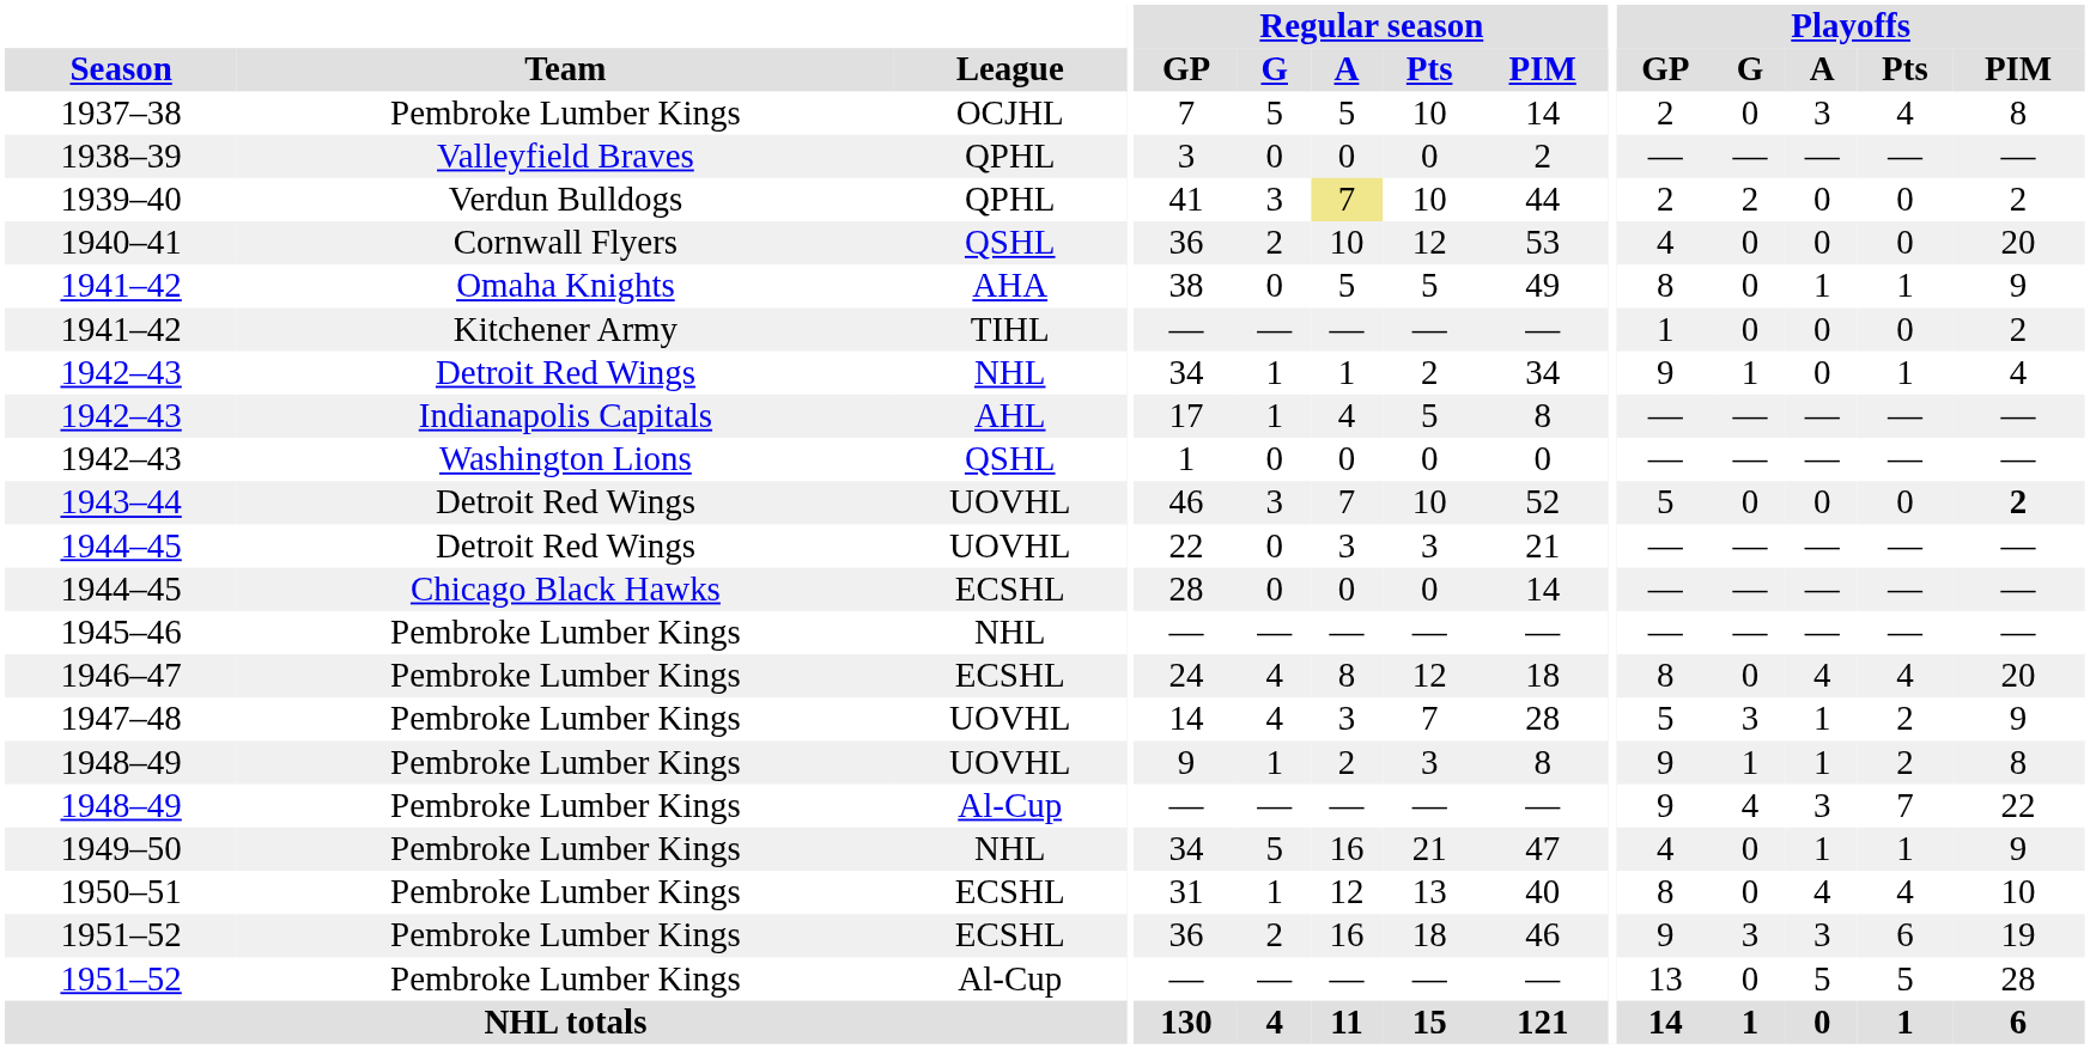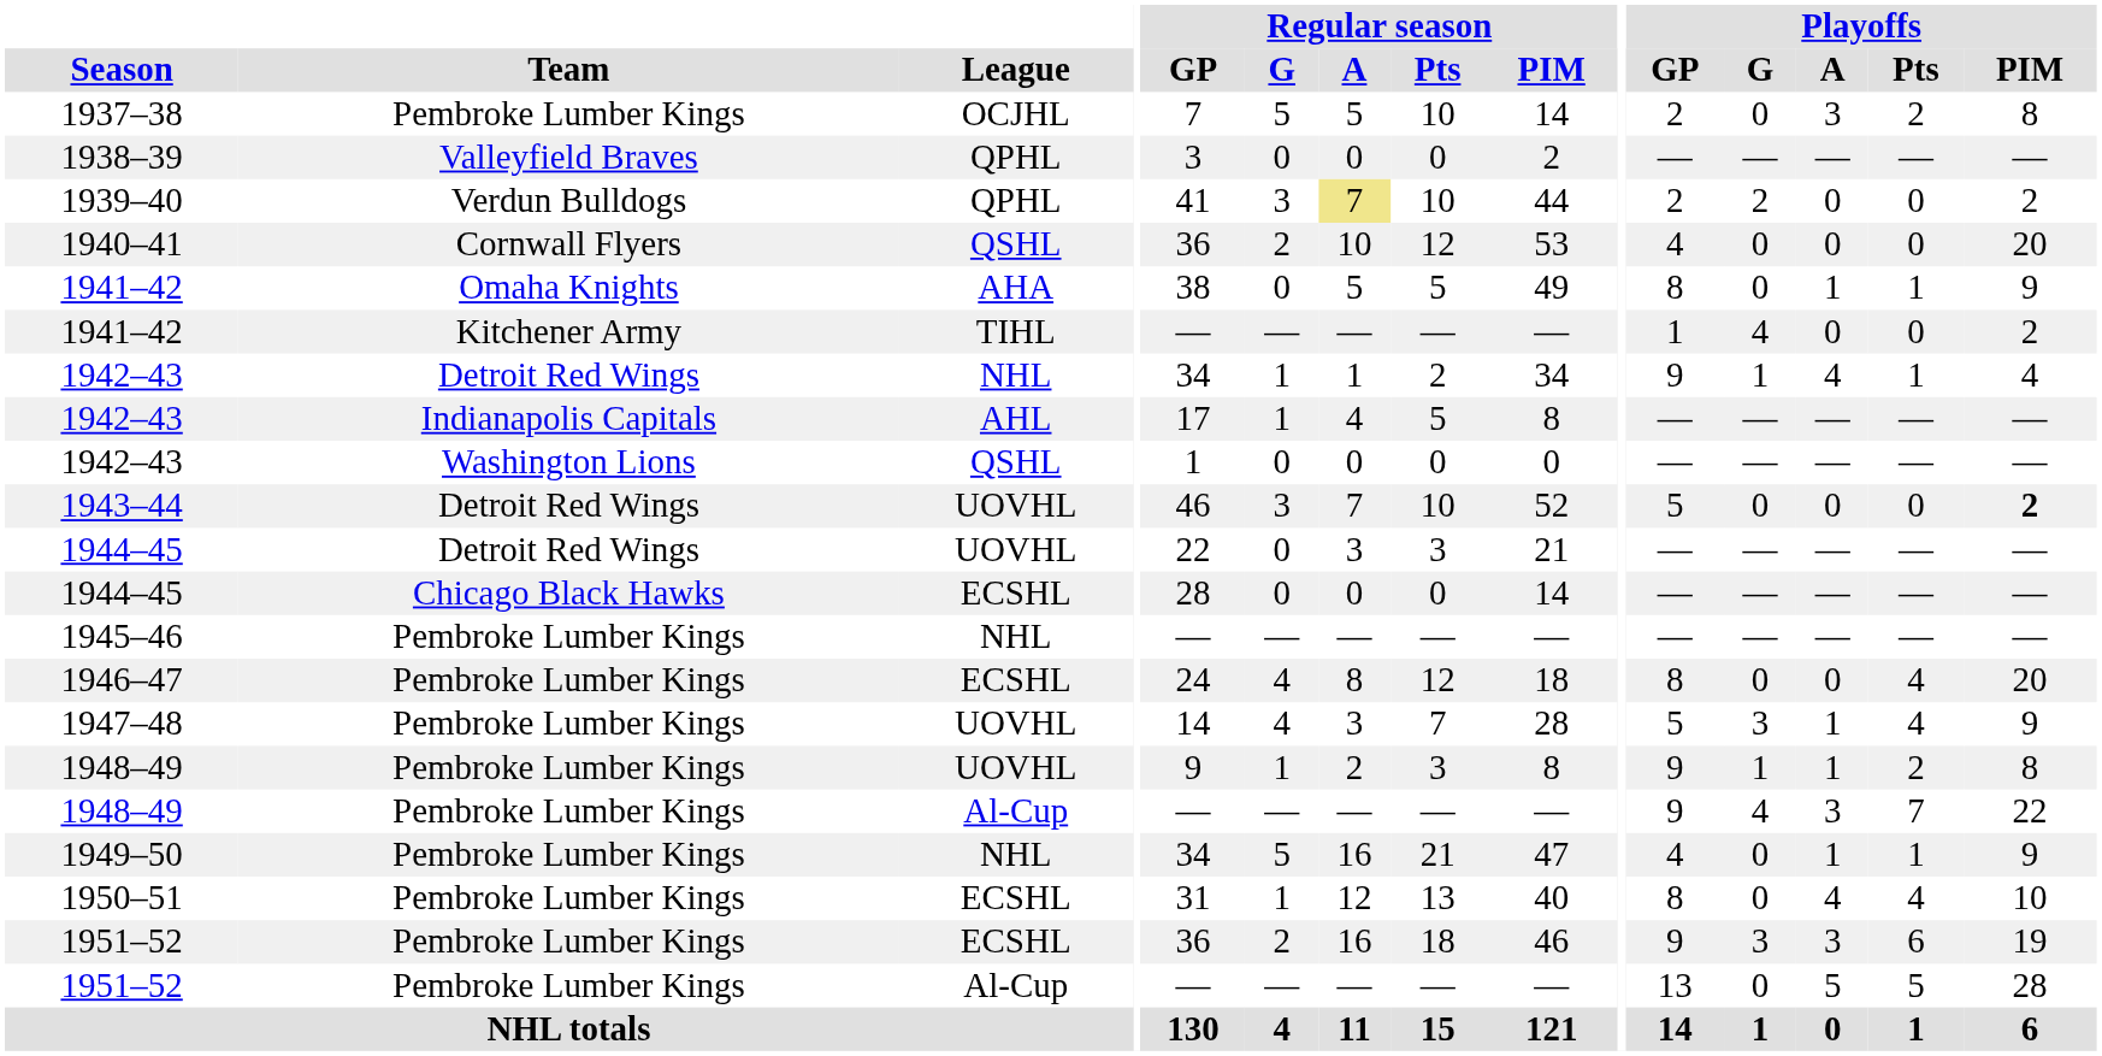1937–38 | Playoffs / Pts: 4 -> 2
1941–42 / Kitchener Army | Playoffs / G: 0 -> 4
1942–43 / Detroit Red Wings | Playoffs / A: 0 -> 4
1946–47 | Playoffs / A: 4 -> 0
1947–48 | Playoffs / Pts: 2 -> 4
